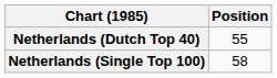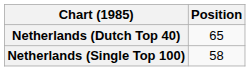Netherlands (Dutch Top 40) | Position: 55 -> 65
